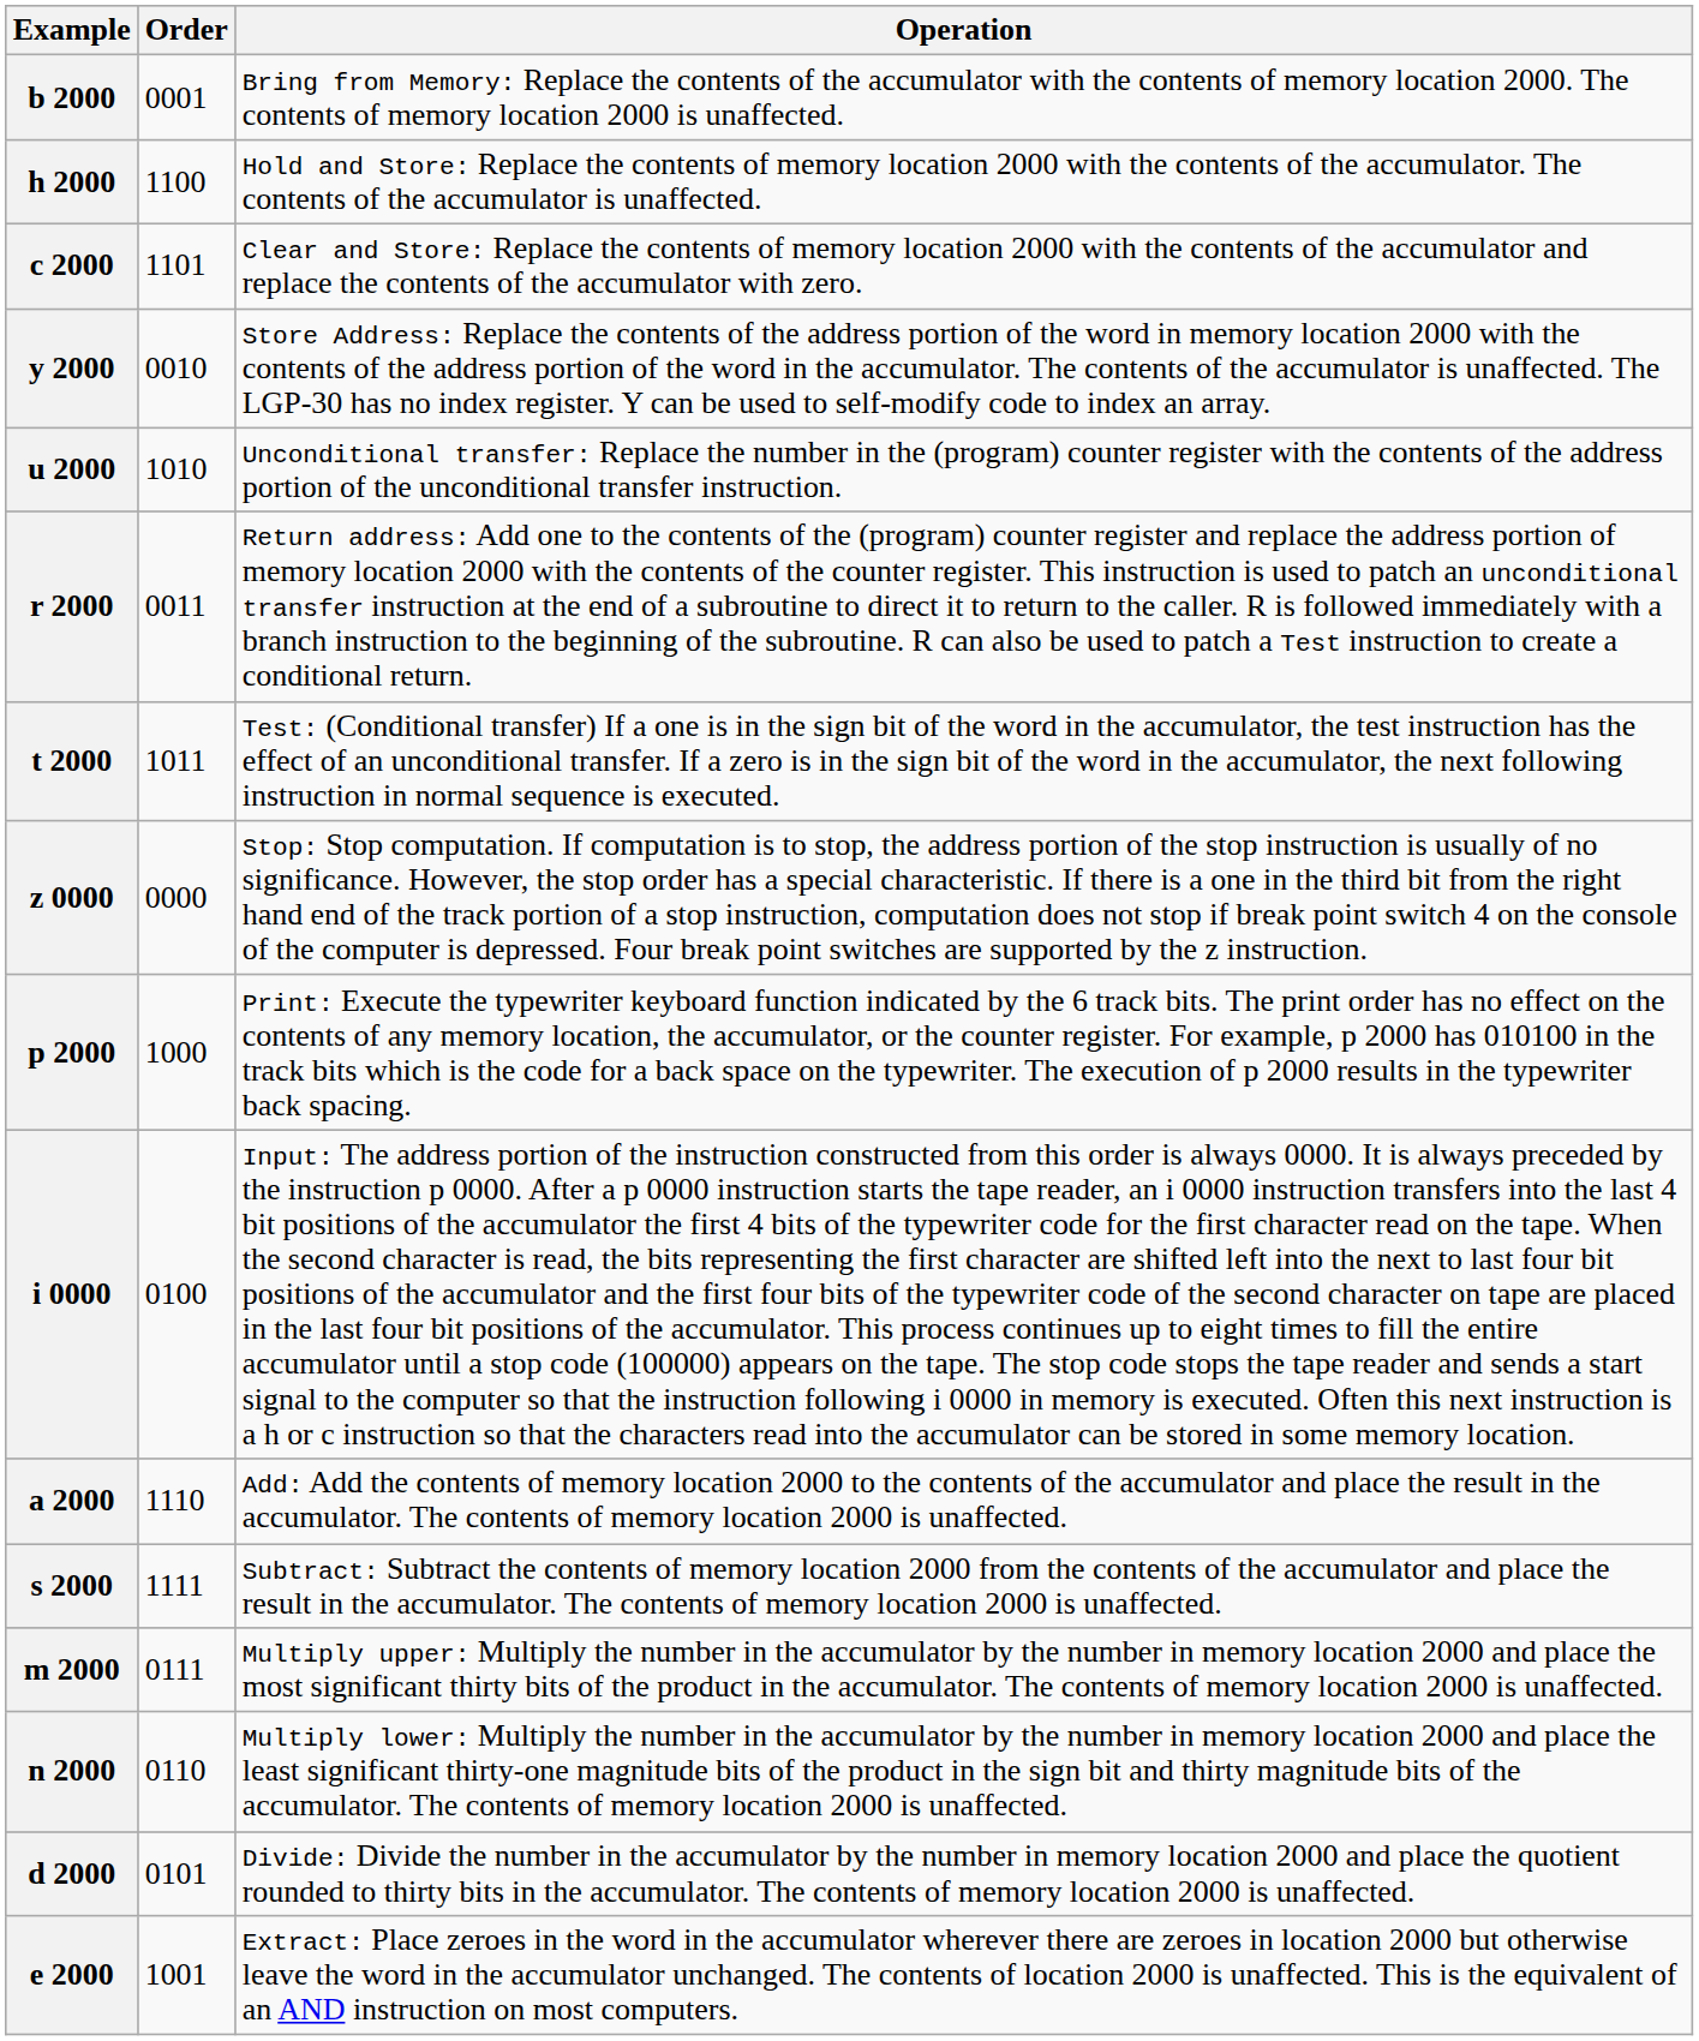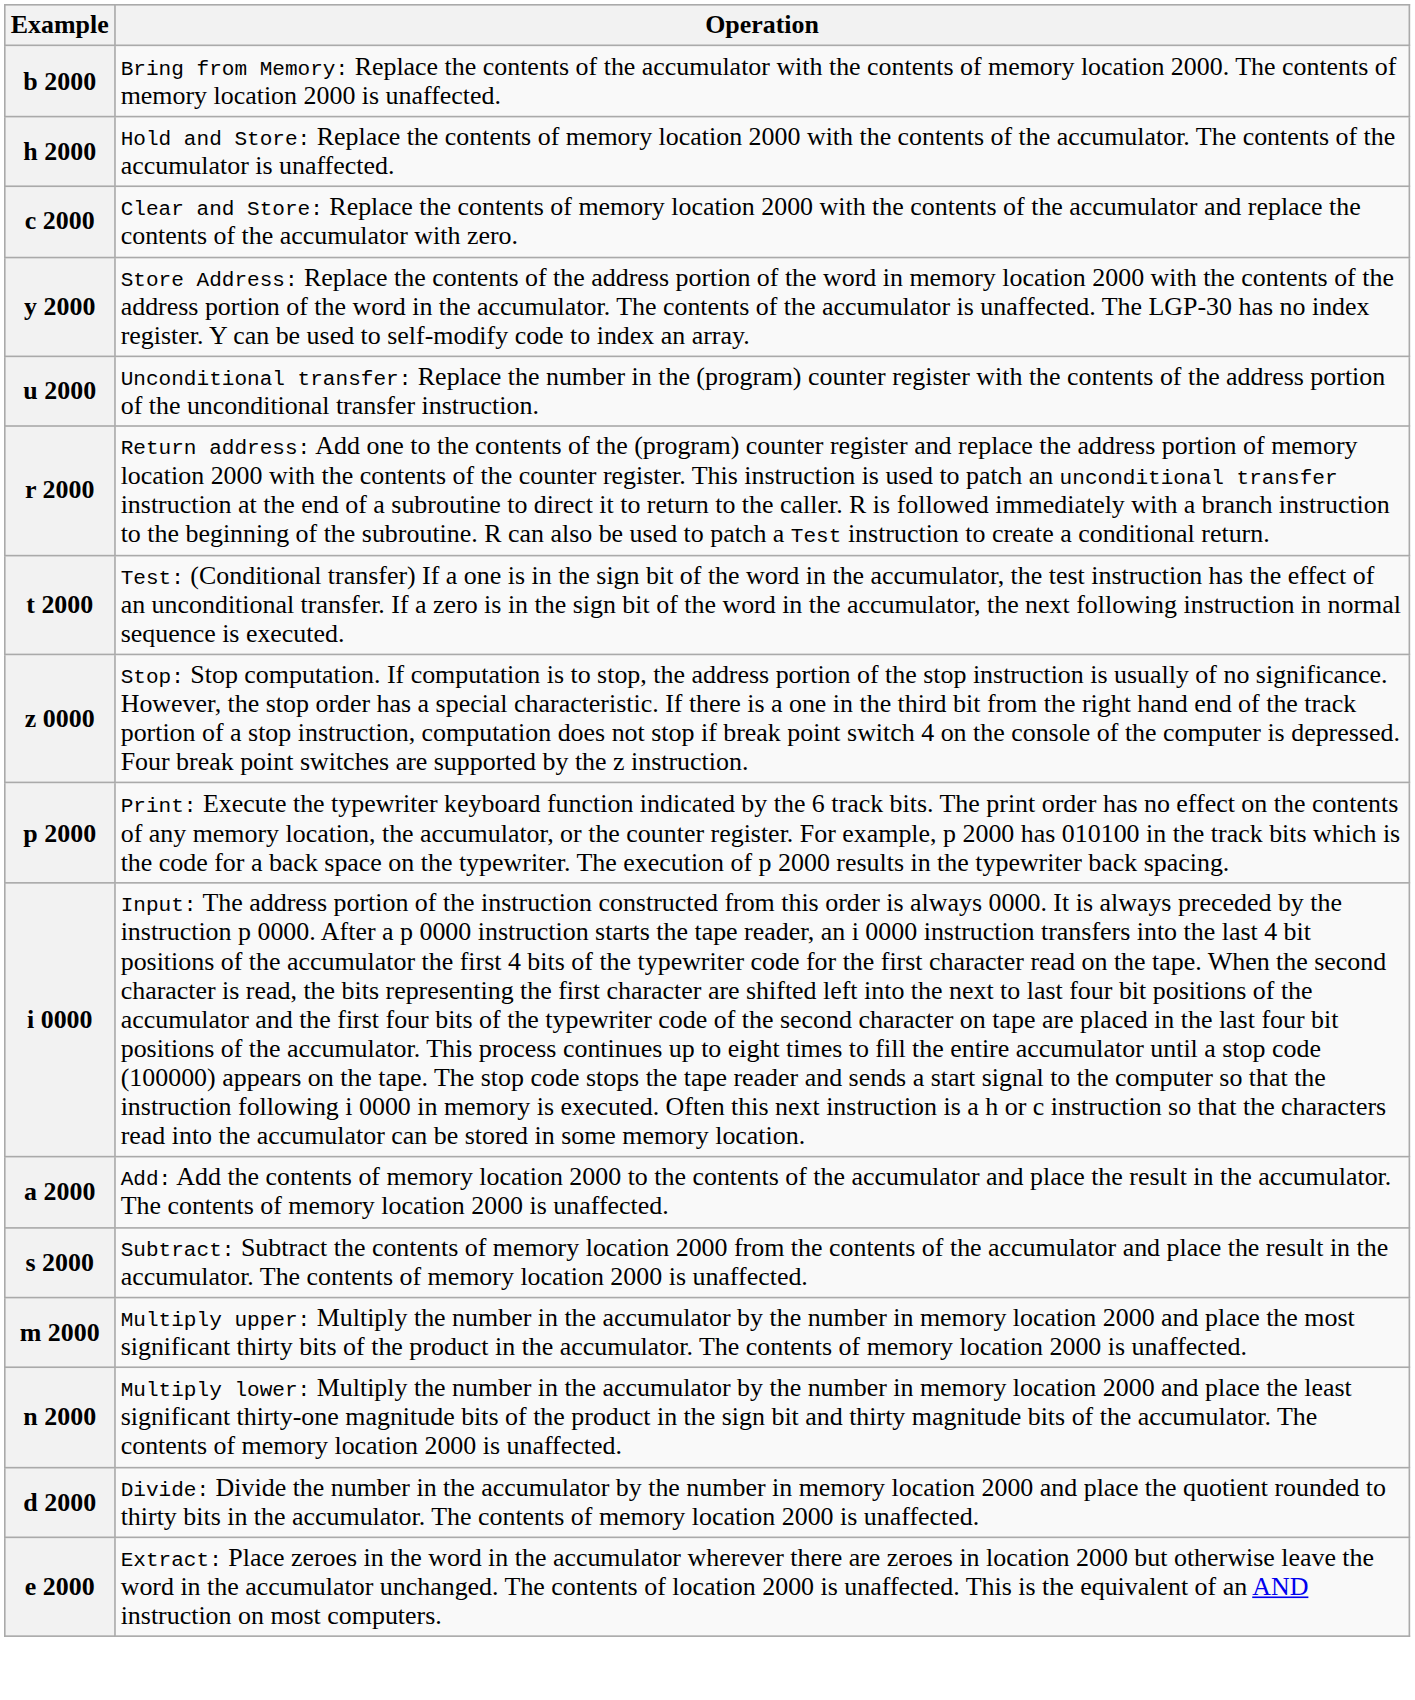- column: Order | 0001 | 1100 | 1101 | 0010 | 1010 | 0011 | 1011 | 0000 | 1000 | 0100 | 1110 | 1111 | 0111 | 0110 | 0101 | 1001
